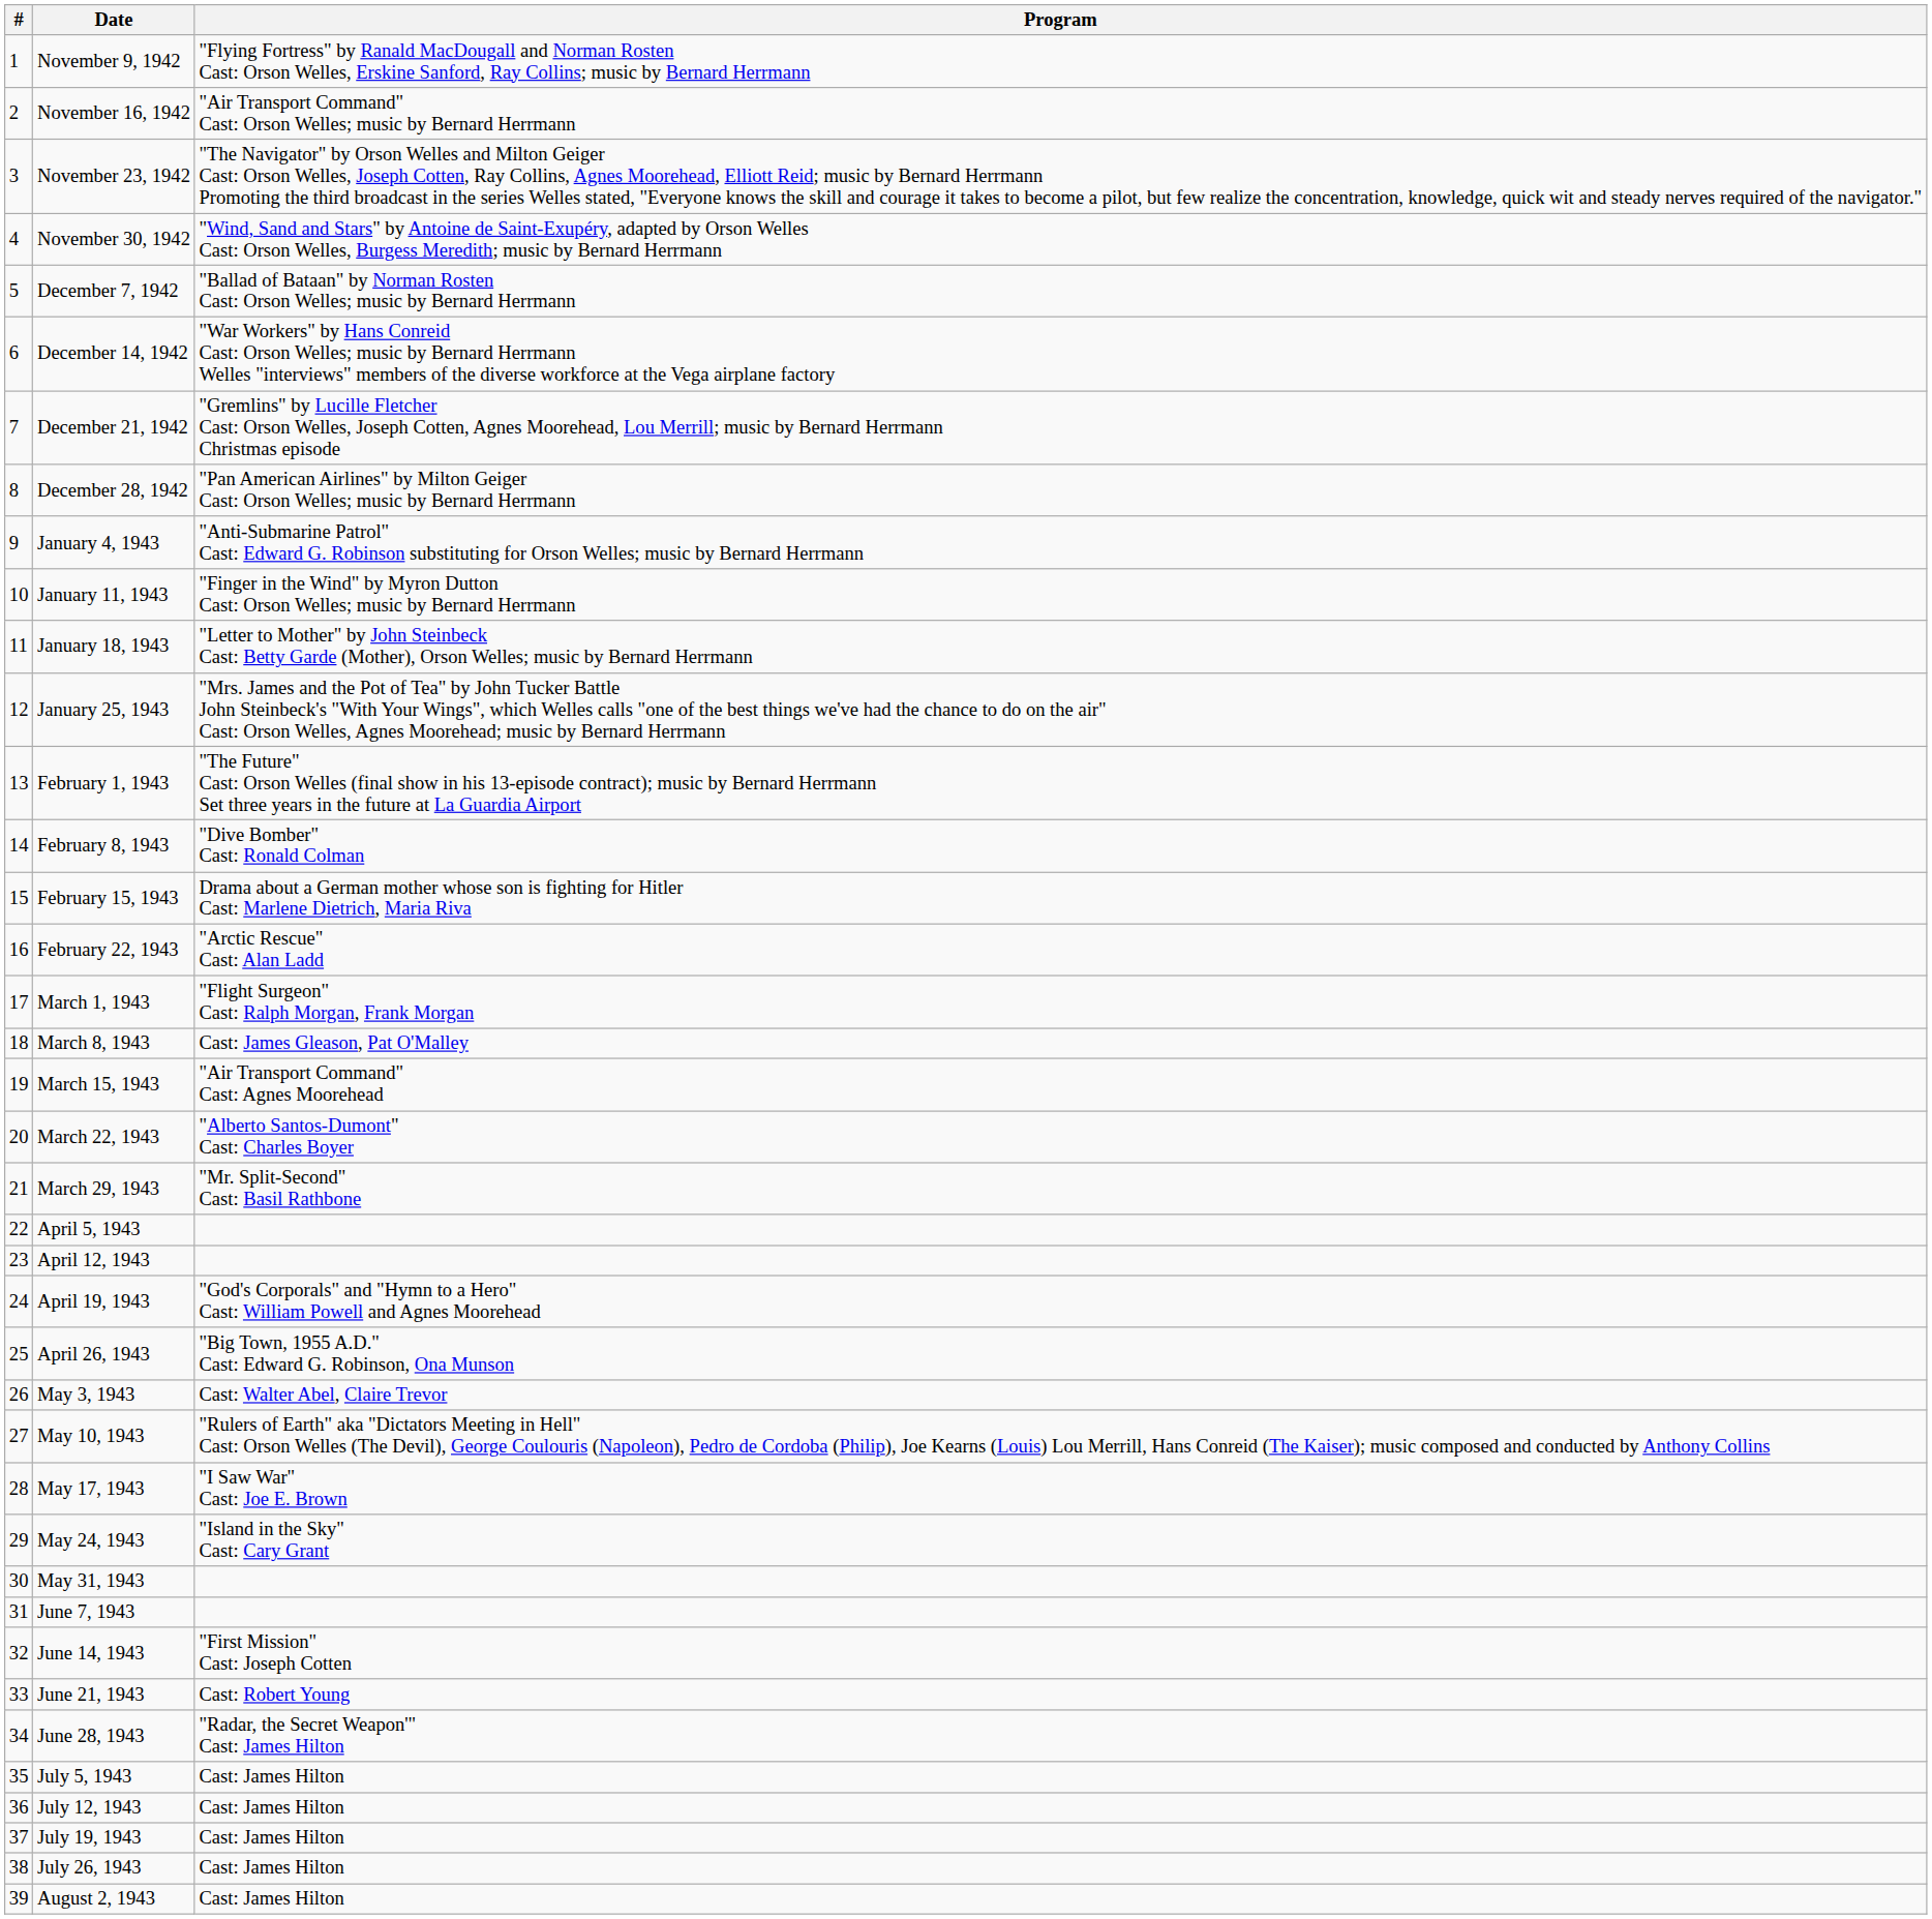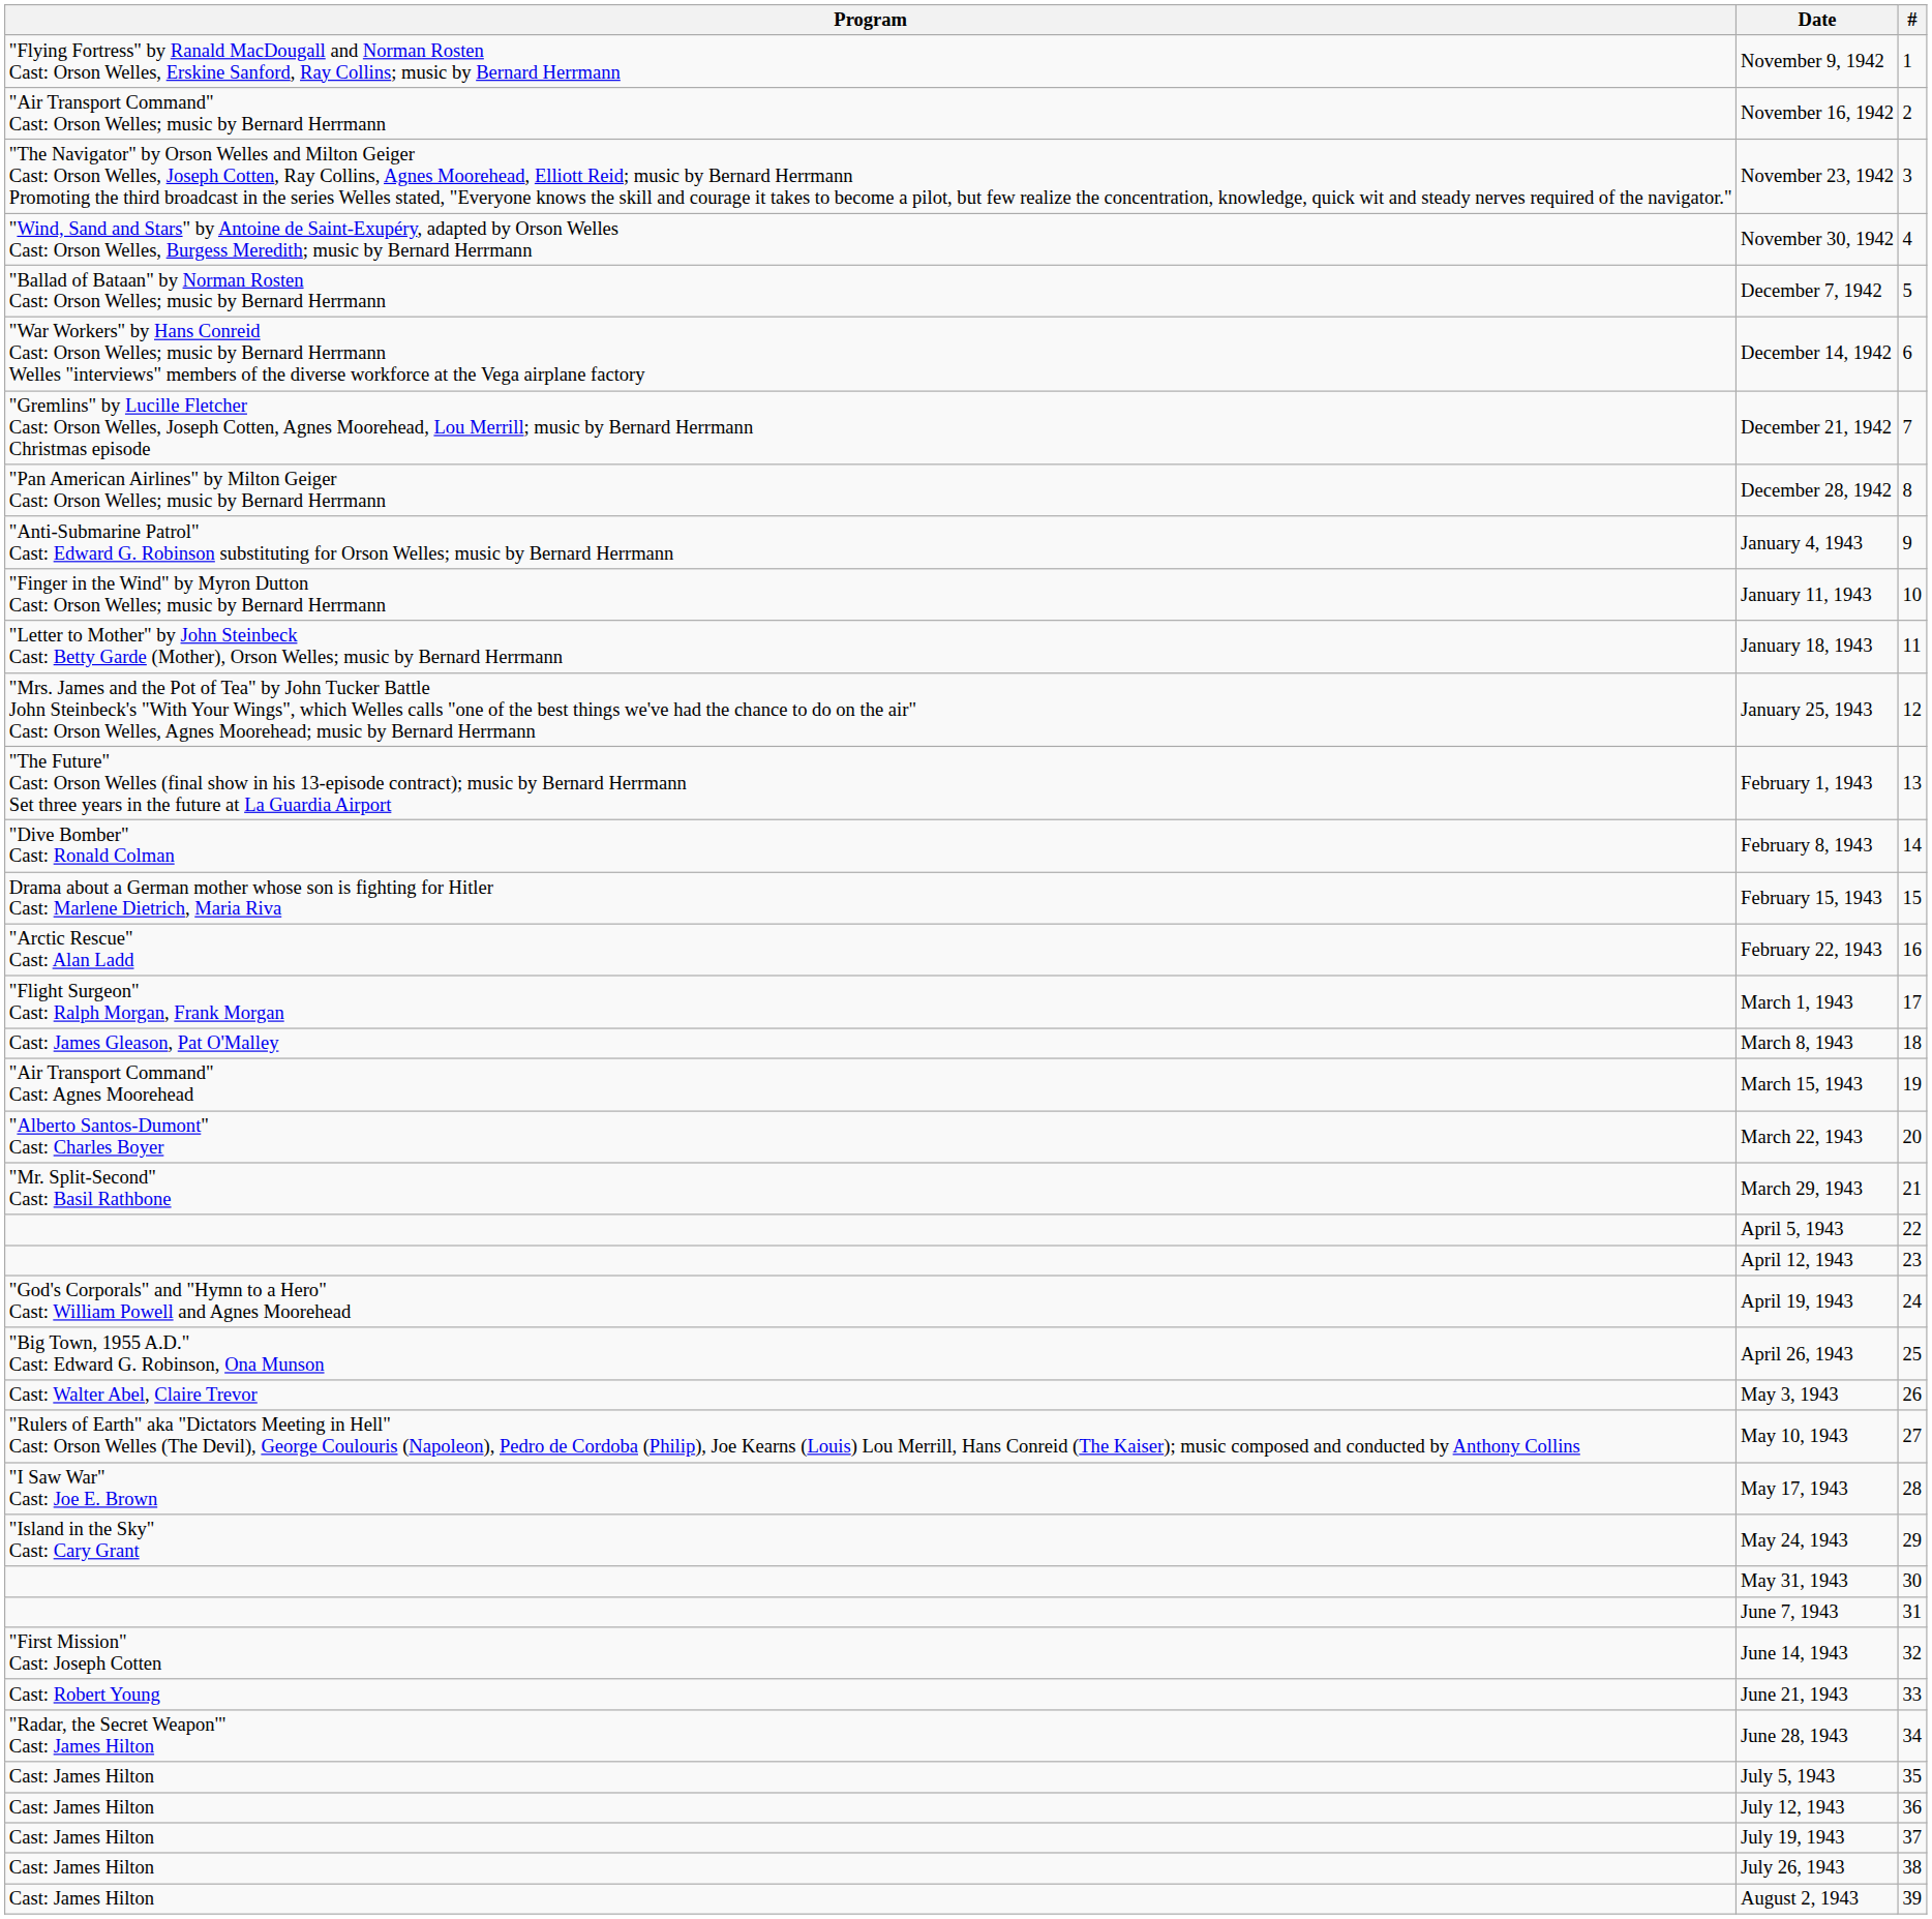columns swapped: # <-> Program
